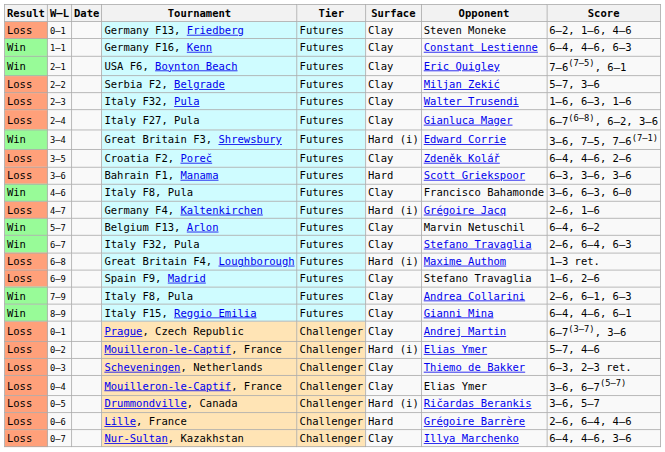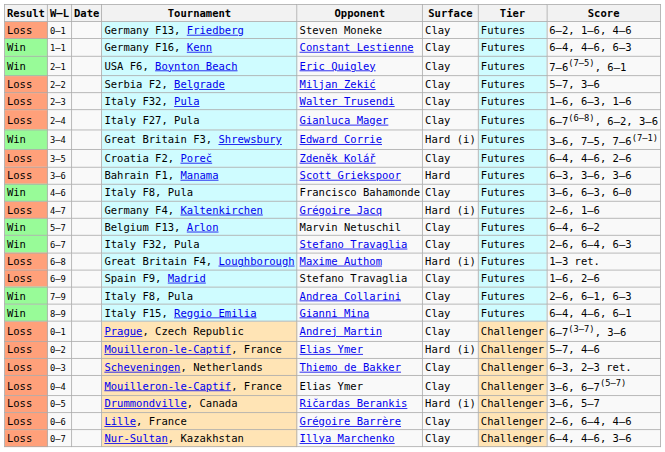columns swapped: Tier <-> Opponent
0–6 | Surface: Hard -> Clay
